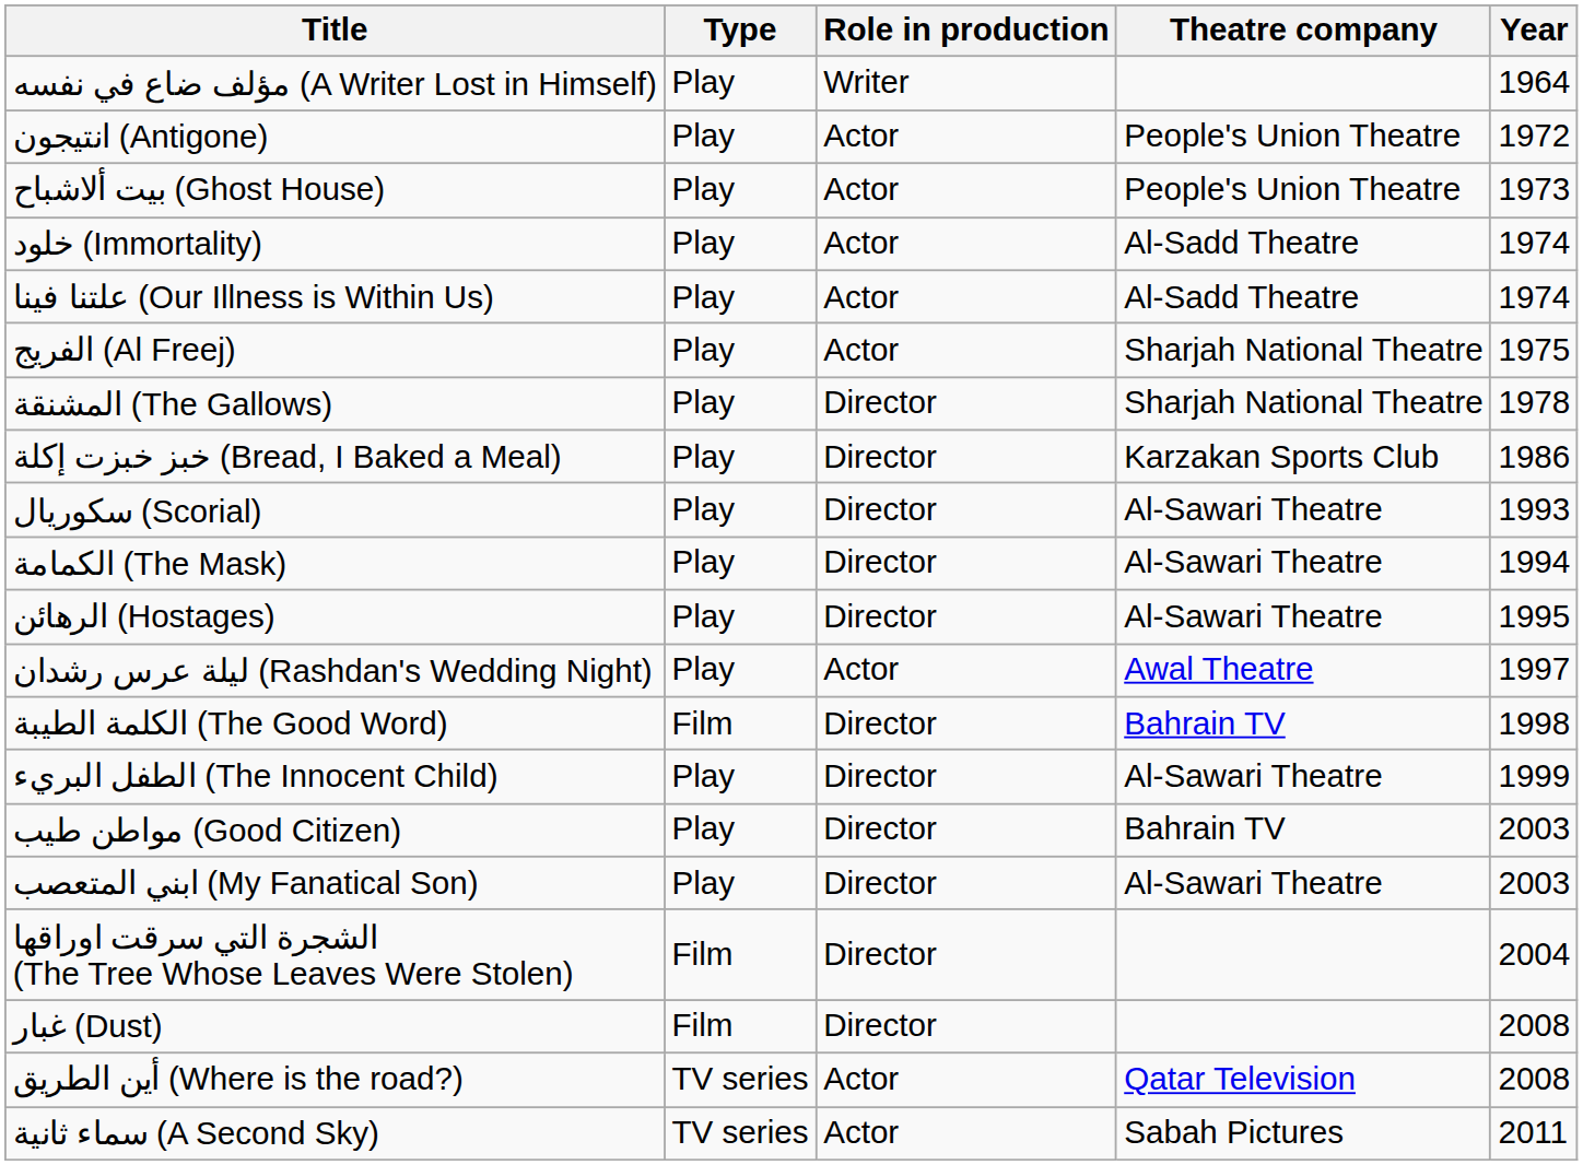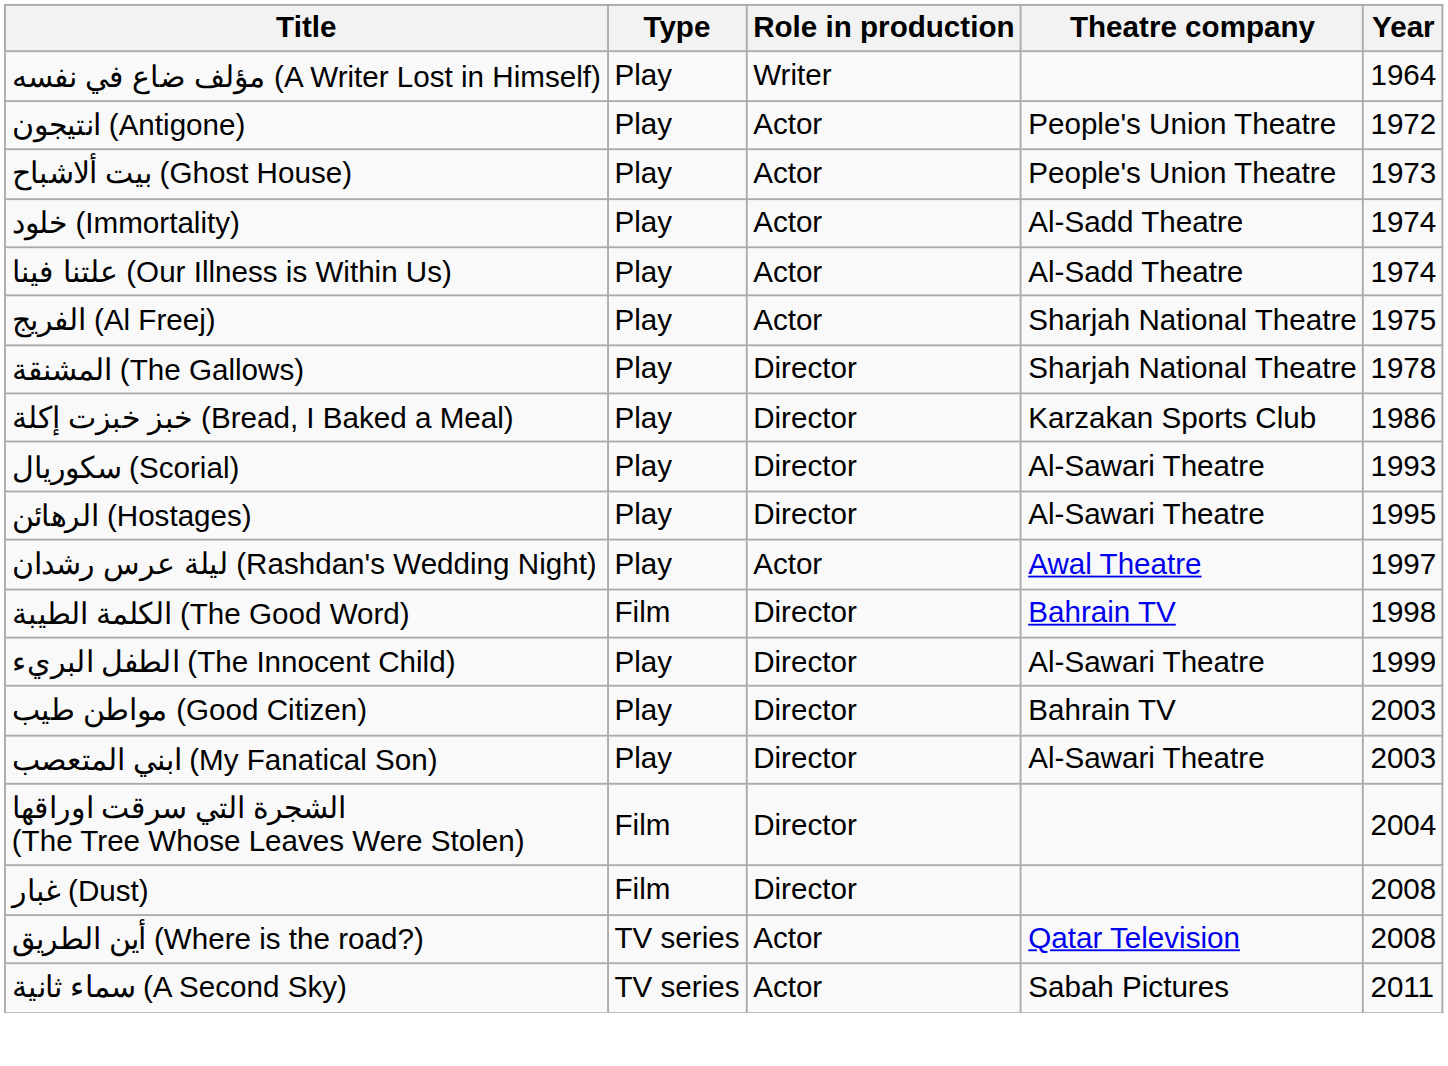- row: الكمامة (The Mask) | Play | Director | Al-Sawari Theatre | 1994
